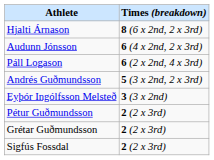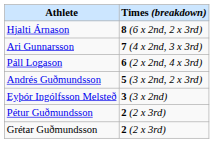+ row: Ari Gunnarsson | 7 (4 x 2nd, 3 x 3rd)
- row: Audunn Jónsson | 6 (4 x 2nd, 2 x 3rd)
- row: Sigfús Fossdal | 2 (2 x 3rd)
